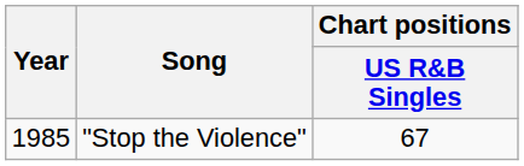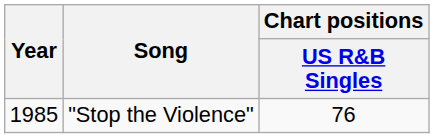"Stop the Violence" | Chart positions / US R&B Singles: 67 -> 76
